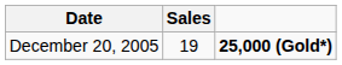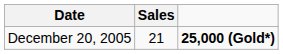December 20, 2005 | Sales: 19 -> 21
